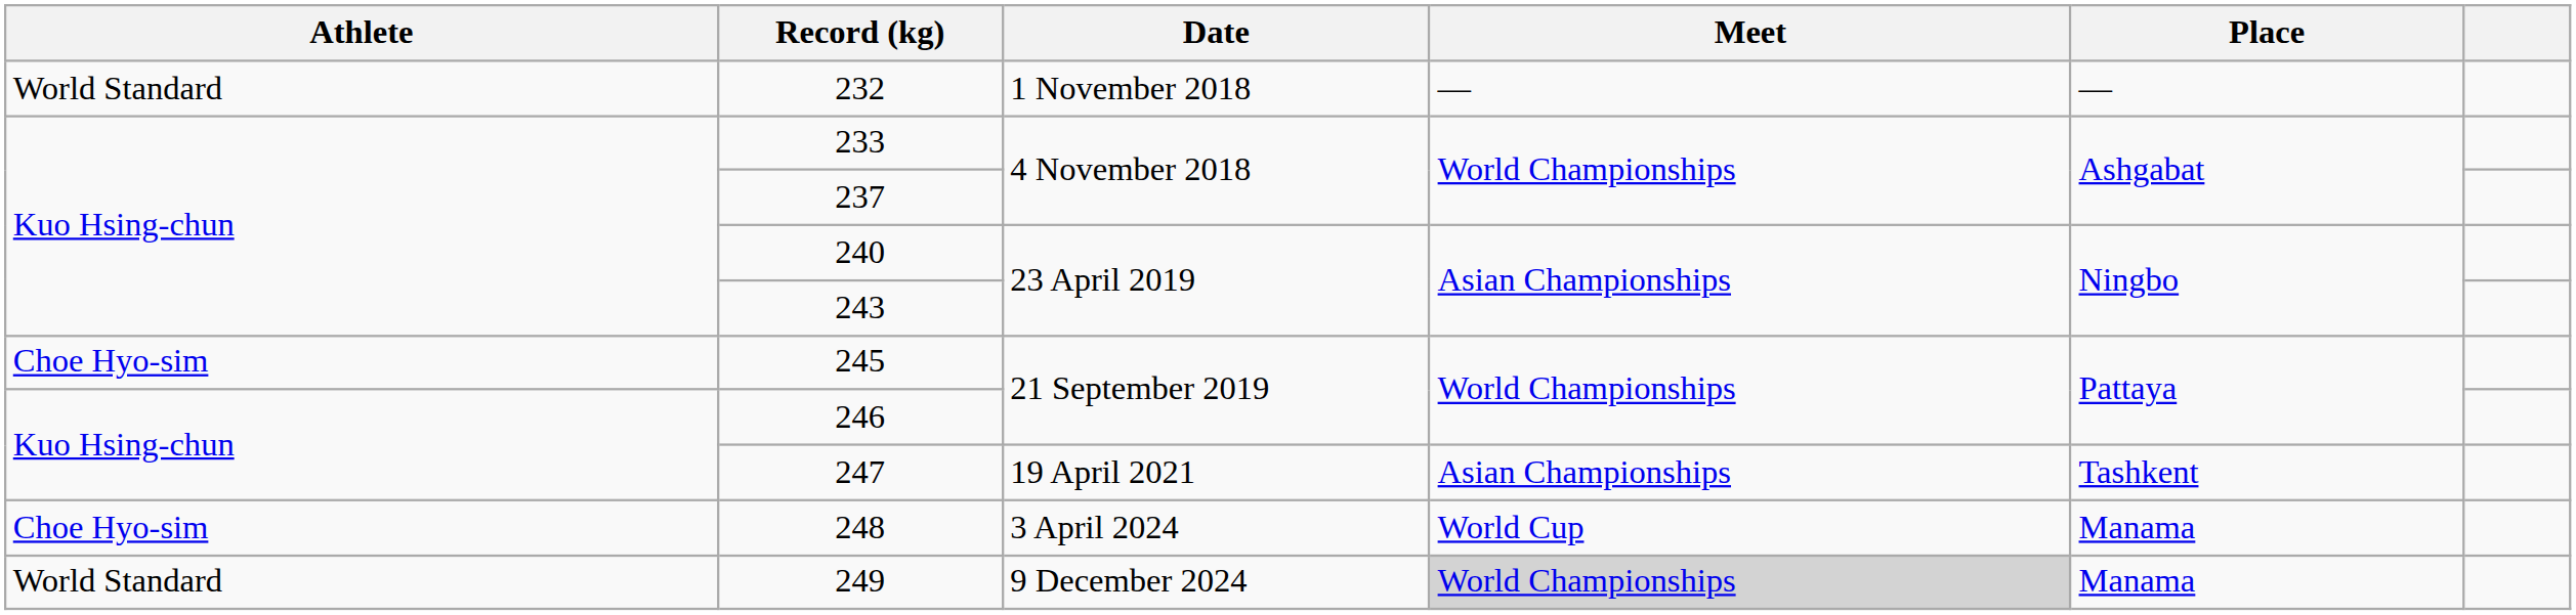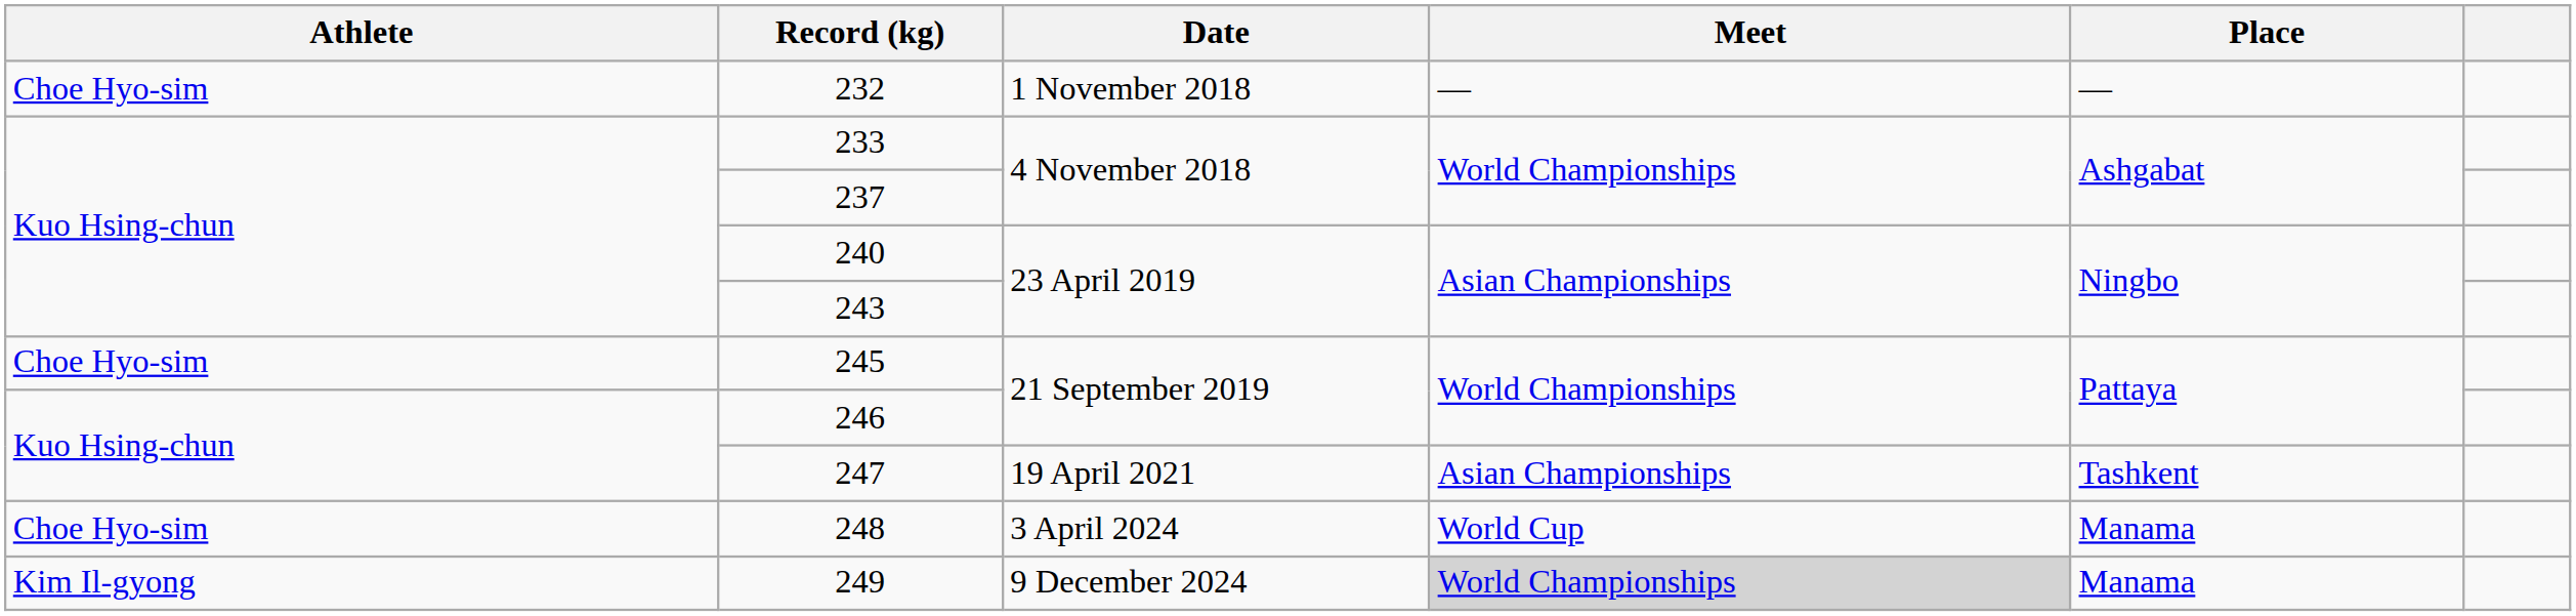232 | Athlete: World Standard -> Choe Hyo-sim
249 | Athlete: World Standard -> Kim Il-gyong
